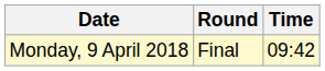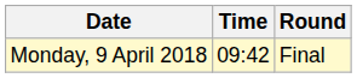columns swapped: Time <-> Round
